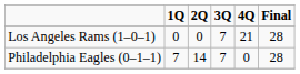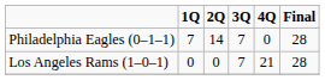rows swapped: Philadelphia Eagles (0–1–1) <-> Los Angeles Rams (1–0–1)
